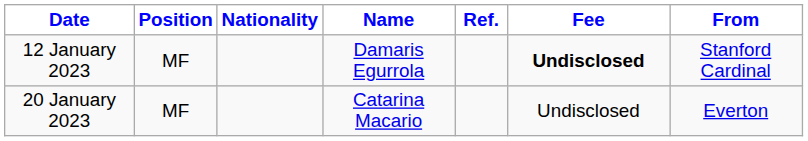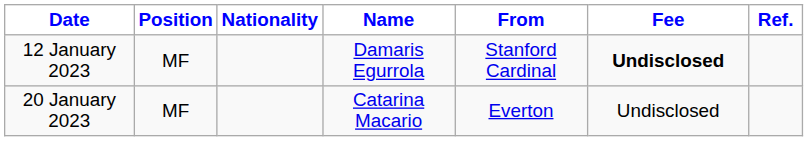columns swapped: From <-> Ref.
